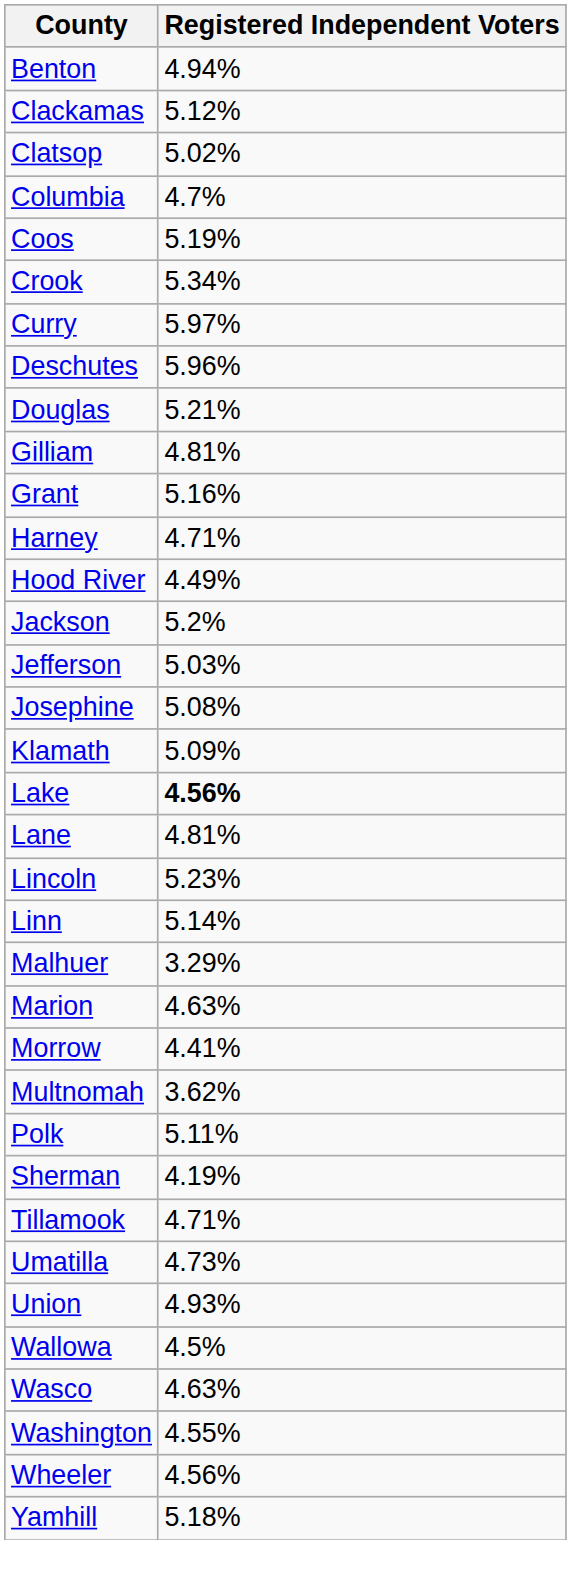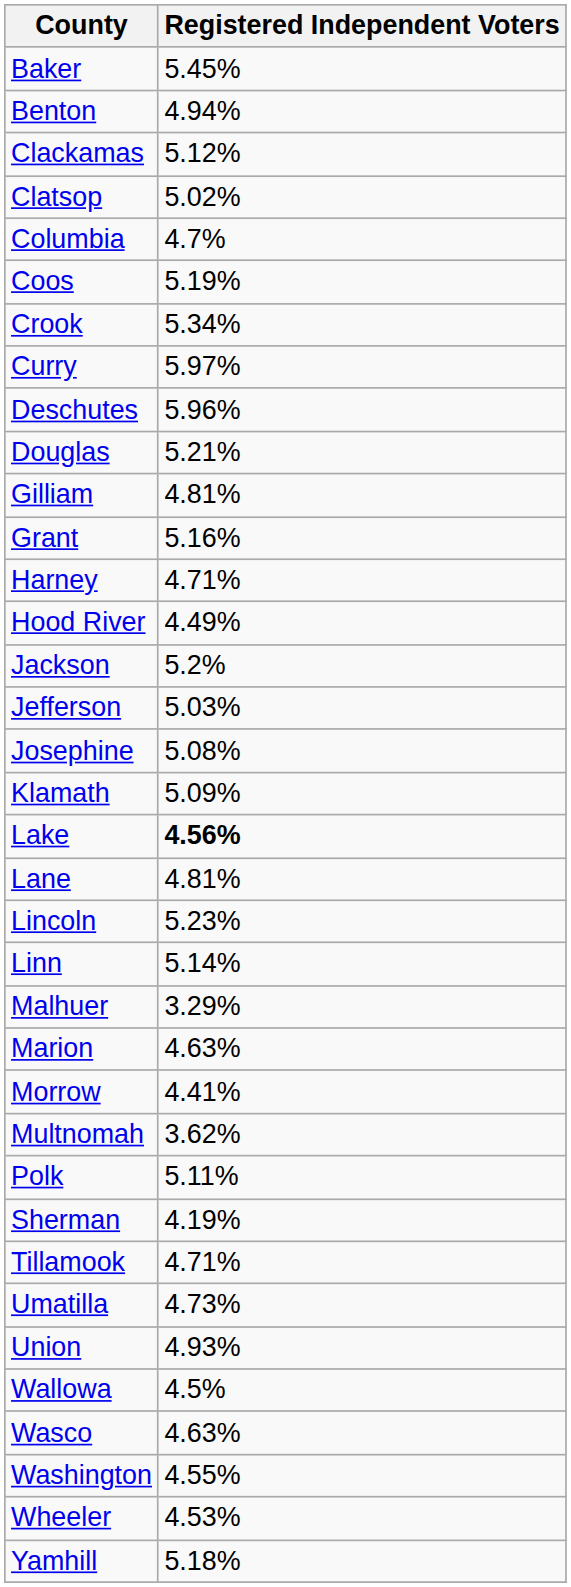+ row: Baker | 5.45%
Wheeler | Registered Independent Voters: 4.56% -> 4.53%
